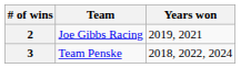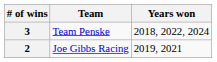rows swapped: 3 <-> 2
